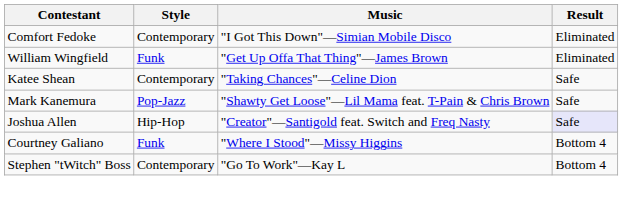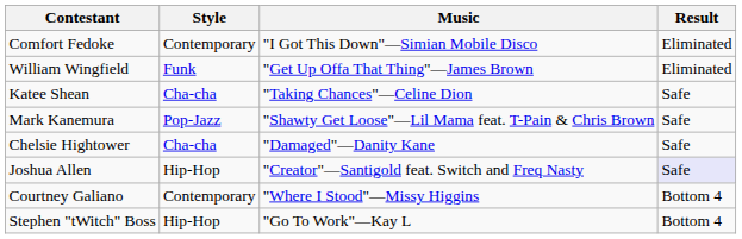Katee Shean | Style: Contemporary -> Cha-cha
+ row: Chelsie Hightower | Cha-cha | "Damaged"—Danity Kane | Safe
Courtney Galiano | Style: Funk -> Contemporary
Stephen "tWitch" Boss | Style: Contemporary -> Hip-Hop
